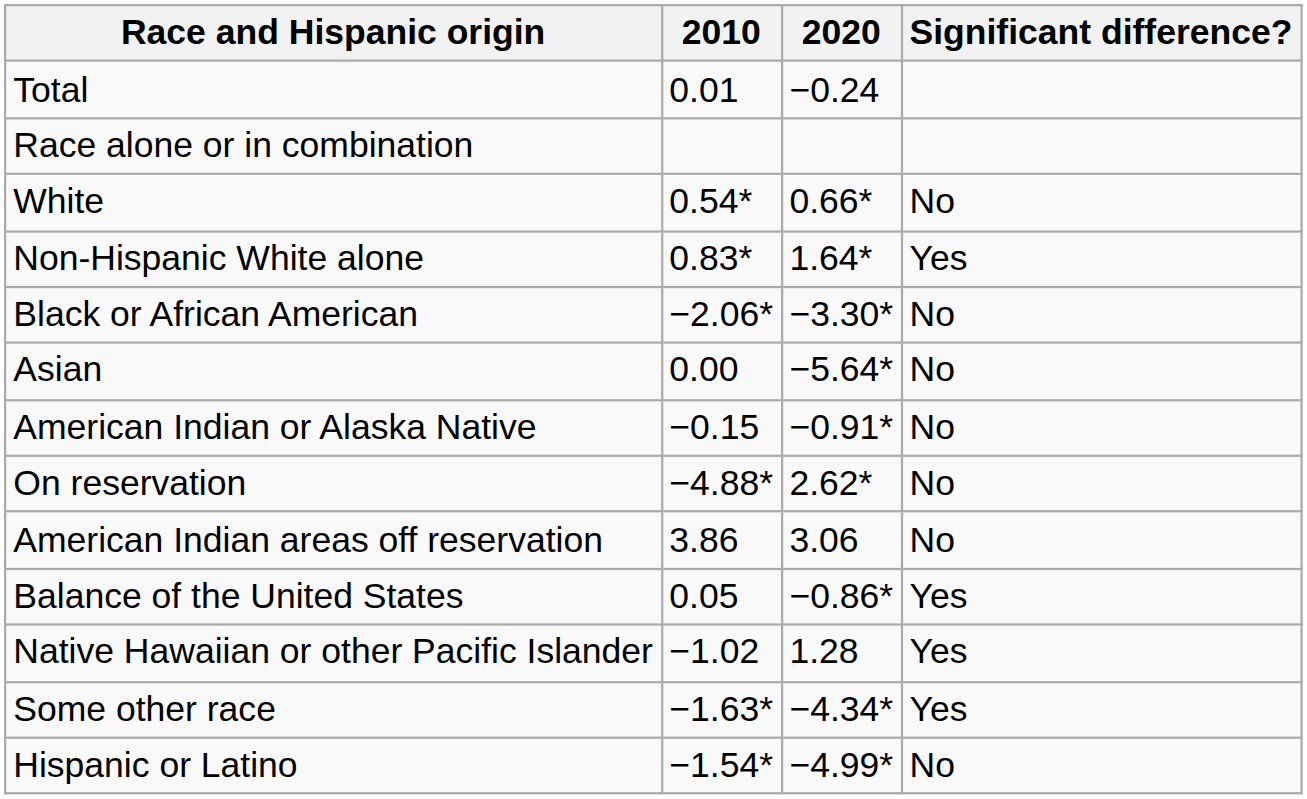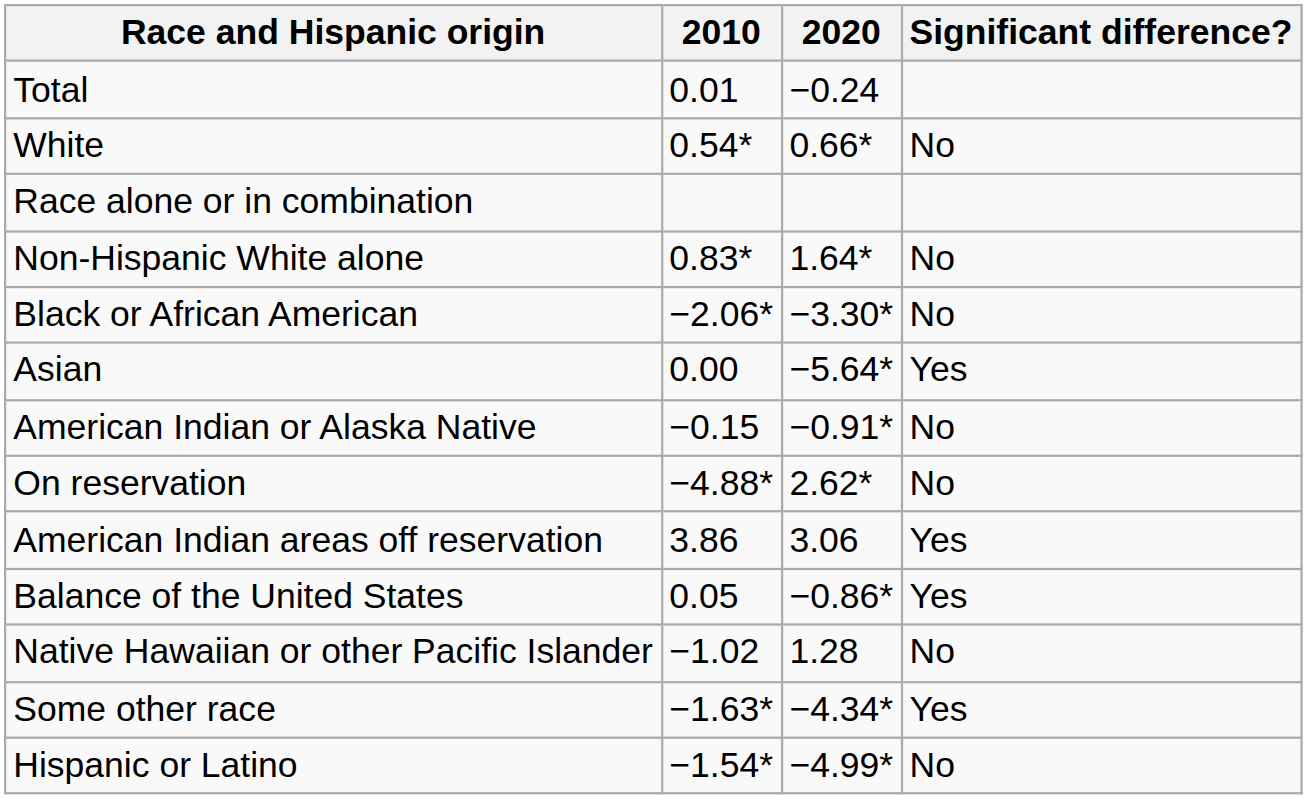rows swapped: Race alone or in combination <-> White
Non-Hispanic White alone | Significant difference?: Yes -> No
Asian | Significant difference?: No -> Yes
American Indian areas off reservation | Significant difference?: No -> Yes
Native Hawaiian or other Pacific Islander | Significant difference?: Yes -> No
